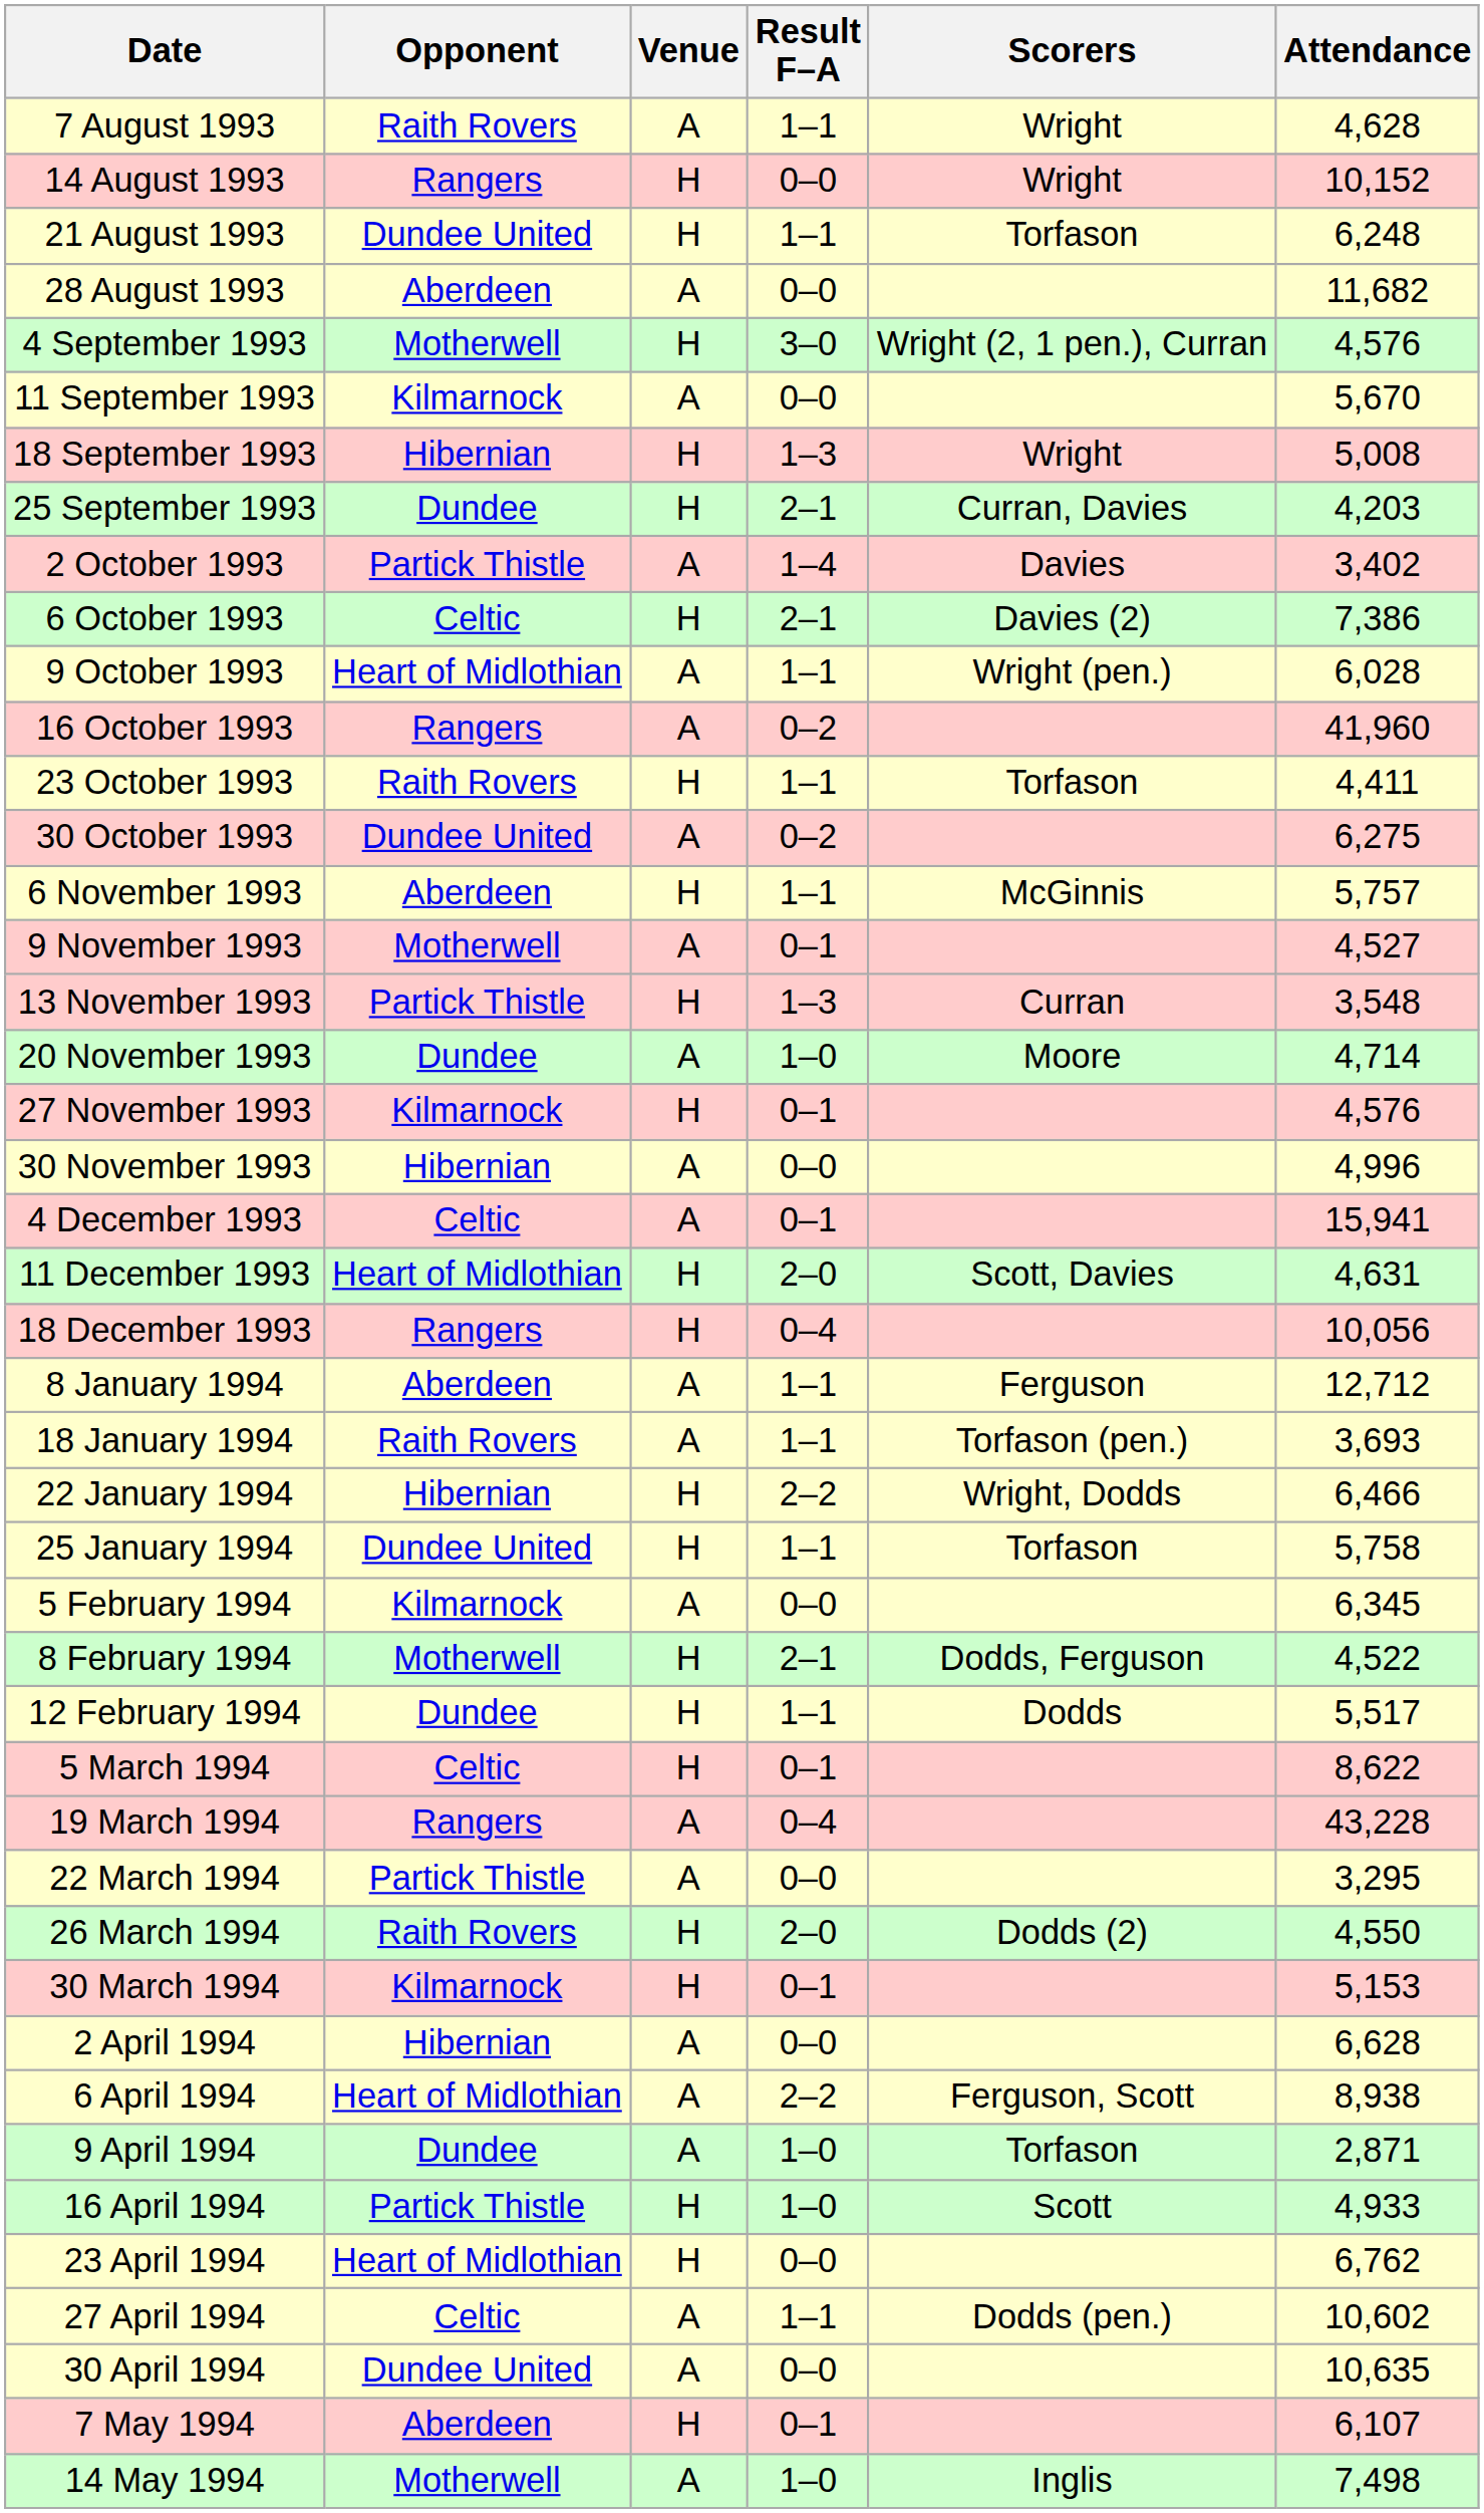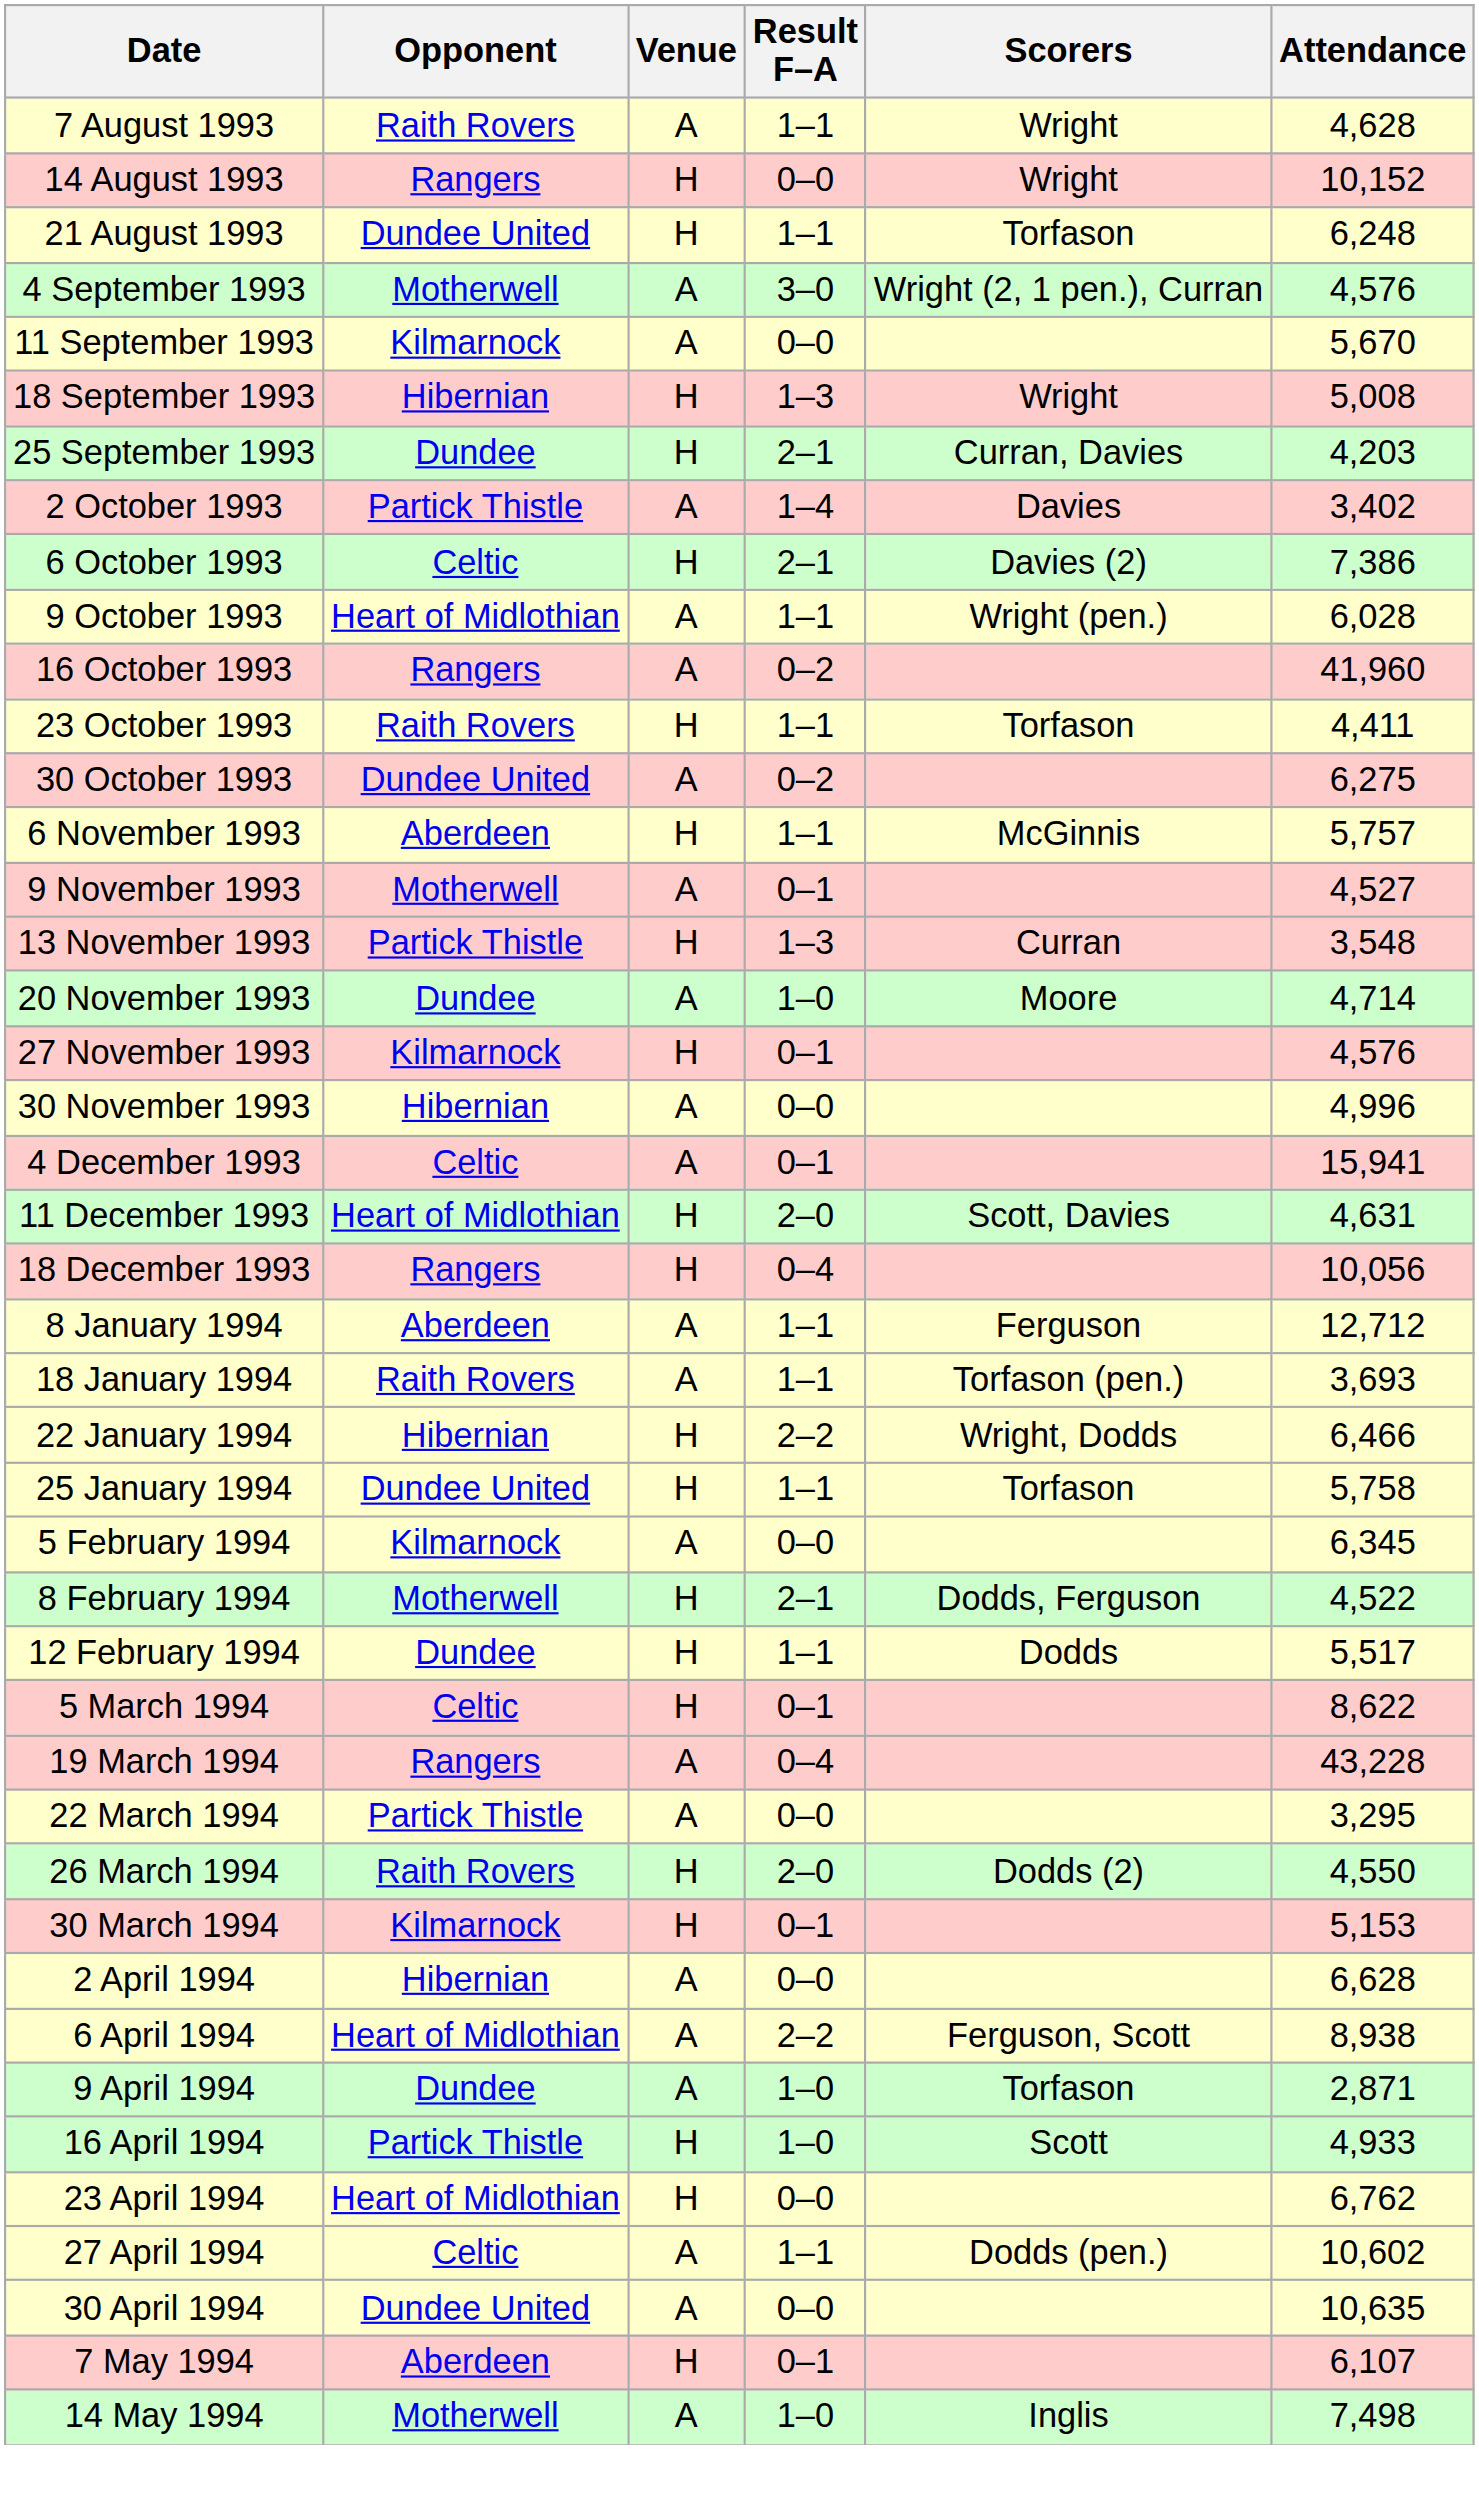- row: 28 August 1993 | Aberdeen | A | 0–0 | 11,682
4 September 1993 | Venue: H -> A
